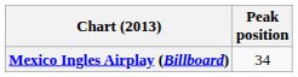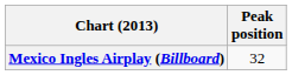Mexico Ingles Airplay (Billboard) | Peak position: 34 -> 32
